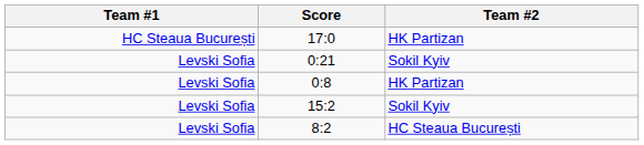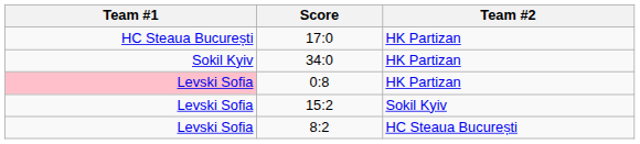- row: Levski Sofia | 0:21 | Sokil Kyiv
+ row: Sokil Kyiv | 34:0 | HK Partizan
0:8 | Team #1: no background -> pink background
